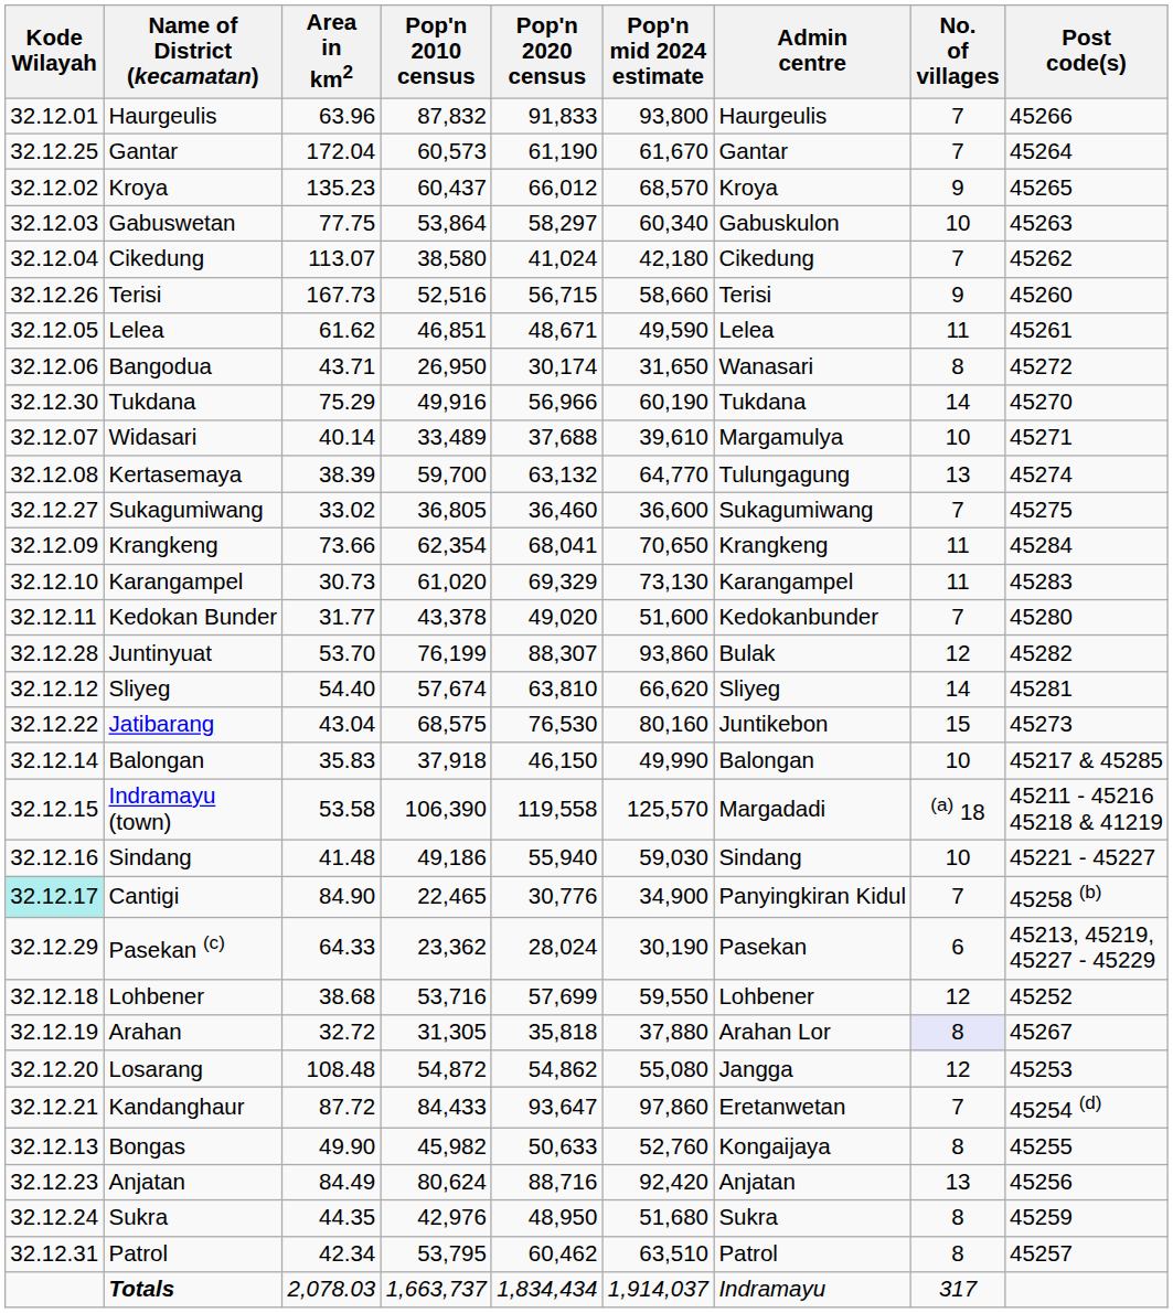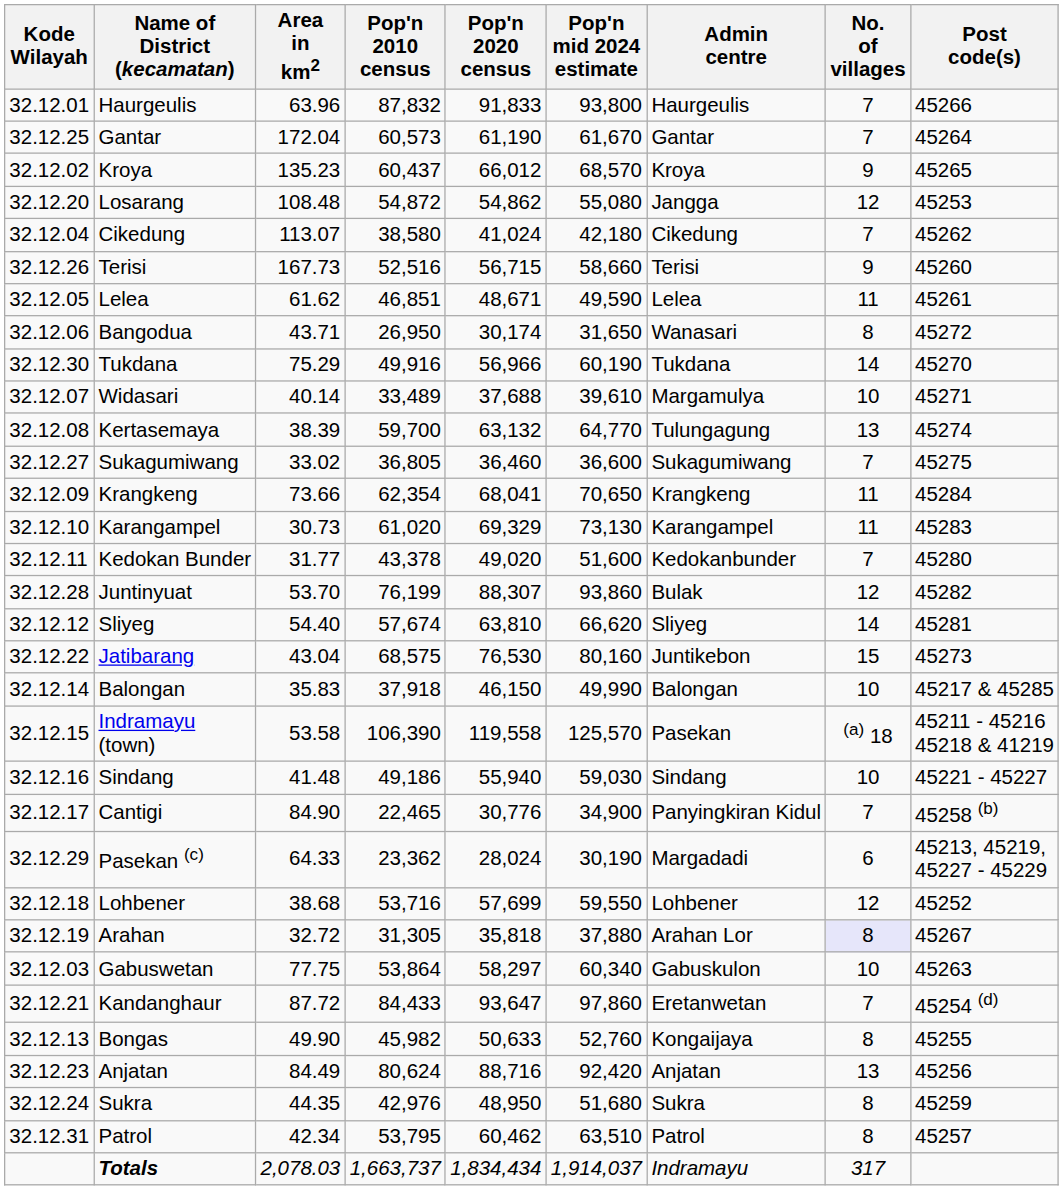rows swapped: Gabuswetan <-> Losarang
Indramayu (town) | Admin centre: Margadadi -> Pasekan
Cantigi | Kode Wilayah: paleturquoise background -> no background
Pasekan (c) | Admin centre: Pasekan -> Margadadi
